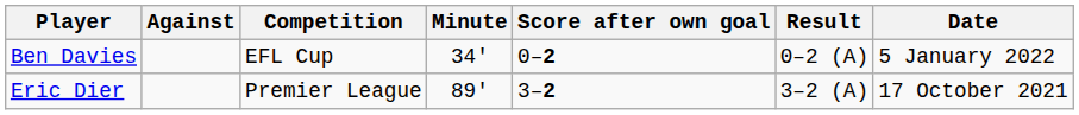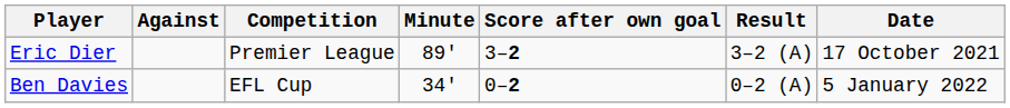rows swapped: Eric Dier <-> Ben Davies
